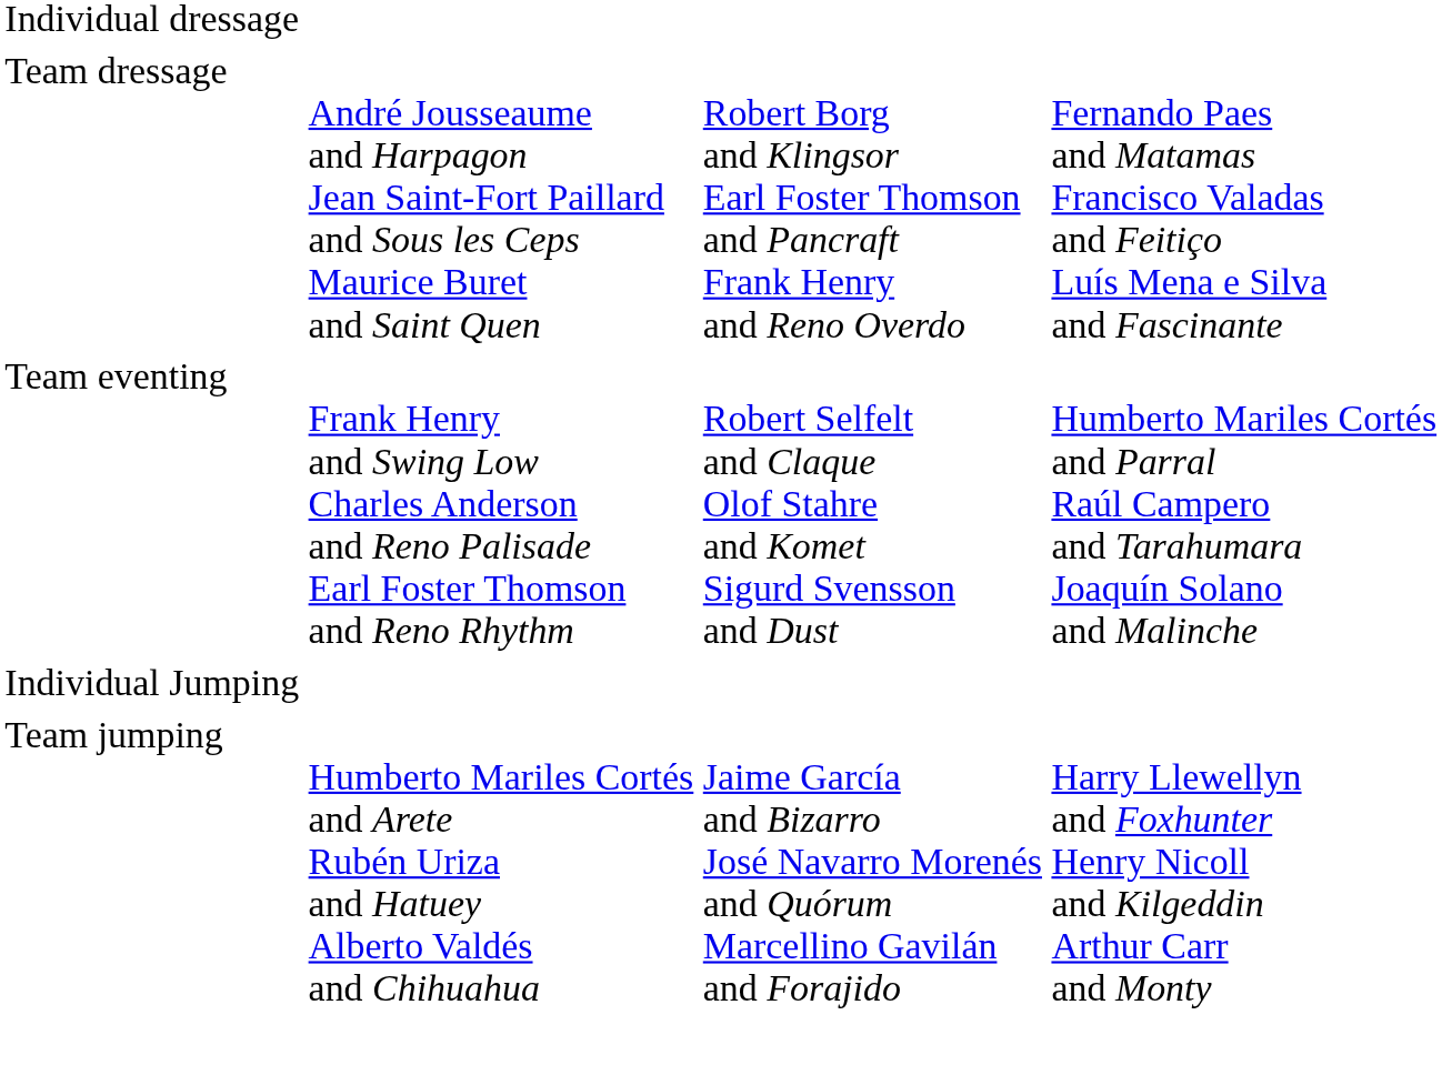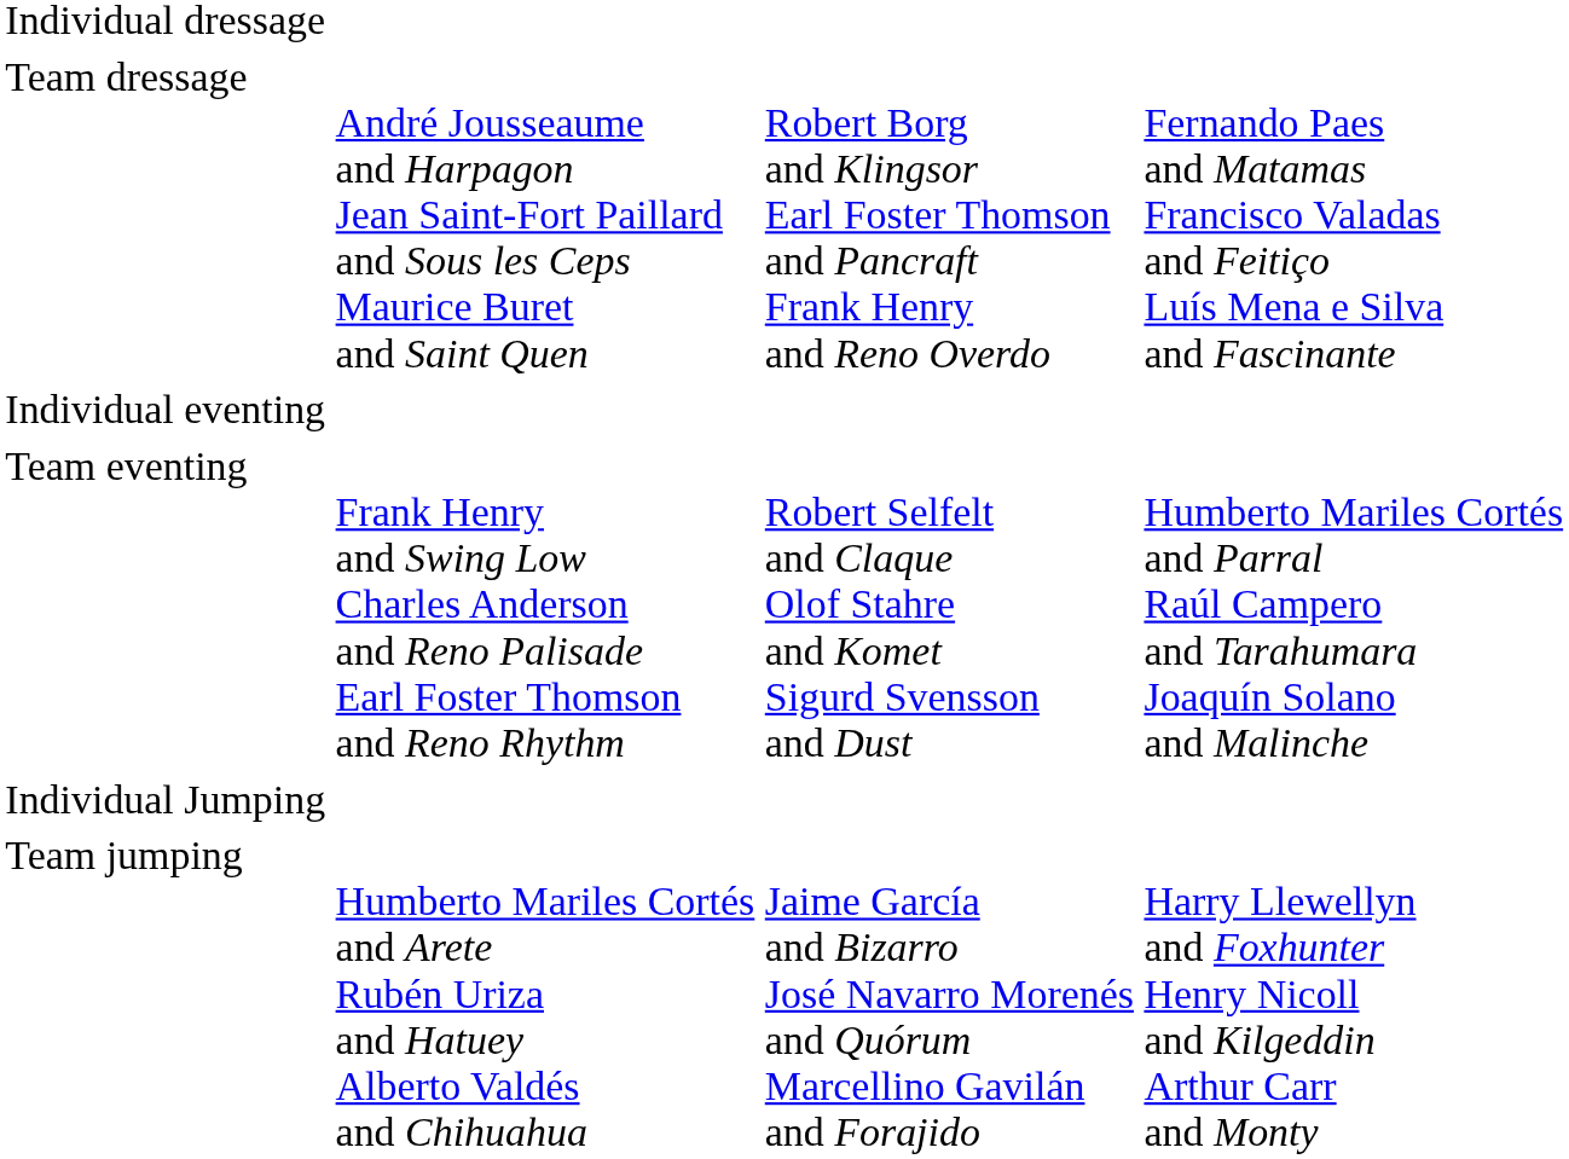+ row: Individual eventing
